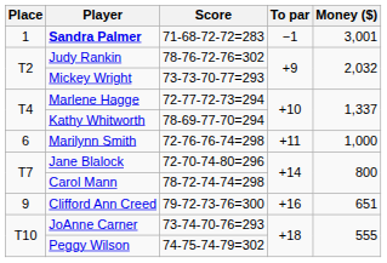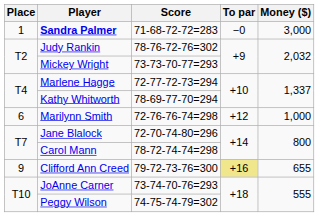Sandra Palmer | To par: −1 -> −0
Sandra Palmer | Money ($): 3,001 -> 3,000
Marilynn Smith | To par: +11 -> +12
Clifford Ann Creed | To par: no background -> khaki background
Clifford Ann Creed | Money ($): 651 -> 655
